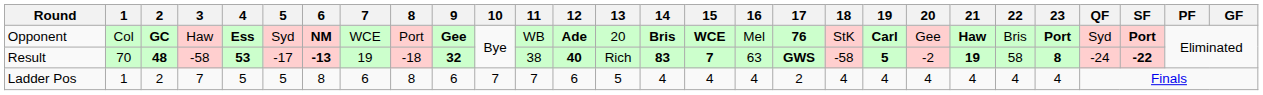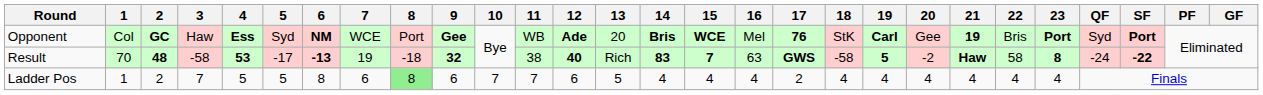Opponent | 21: Haw -> 19
Result | 21: 19 -> Haw
Ladder Pos | 8: no background -> lightgreen background
